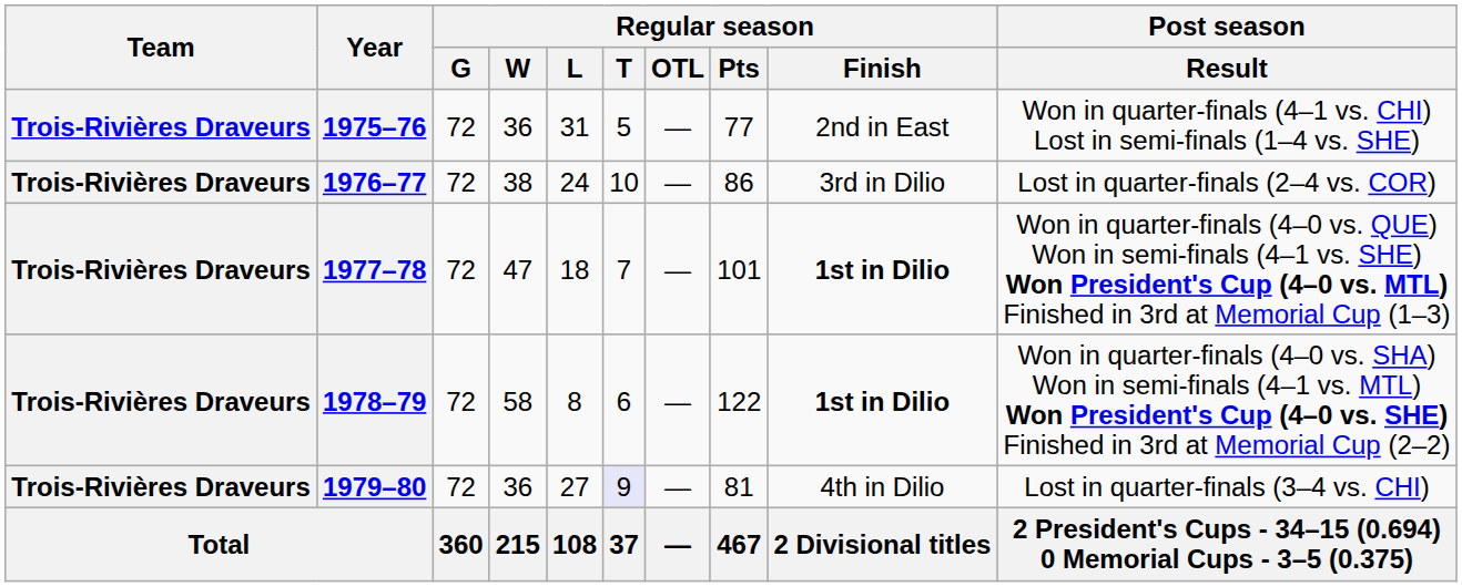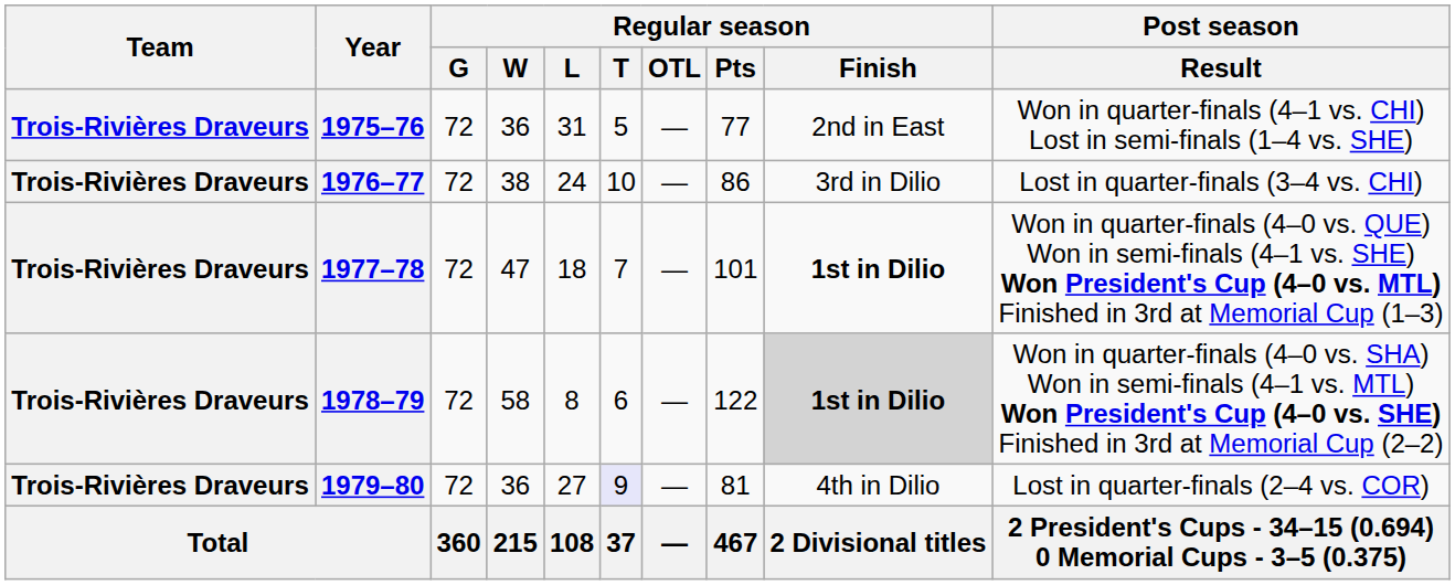1976–77 | Post season / Result: Lost in quarter-finals (2–4 vs. COR) -> Lost in quarter-finals (3–4 vs. CHI)
1978–79 | Regular season / Finish: no background -> lightgrey background
1979–80 | Post season / Result: Lost in quarter-finals (3–4 vs. CHI) -> Lost in quarter-finals (2–4 vs. COR)
